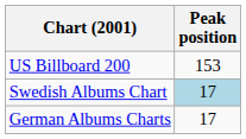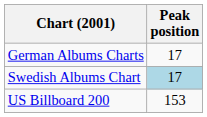rows swapped: German Albums Charts <-> US Billboard 200
